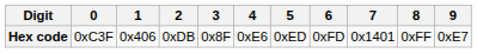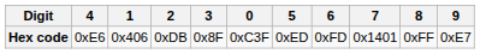columns swapped: 0 <-> 4
